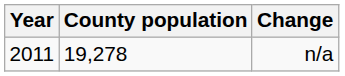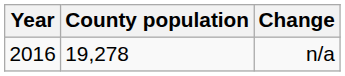n/a | Year: 2011 -> 2016
